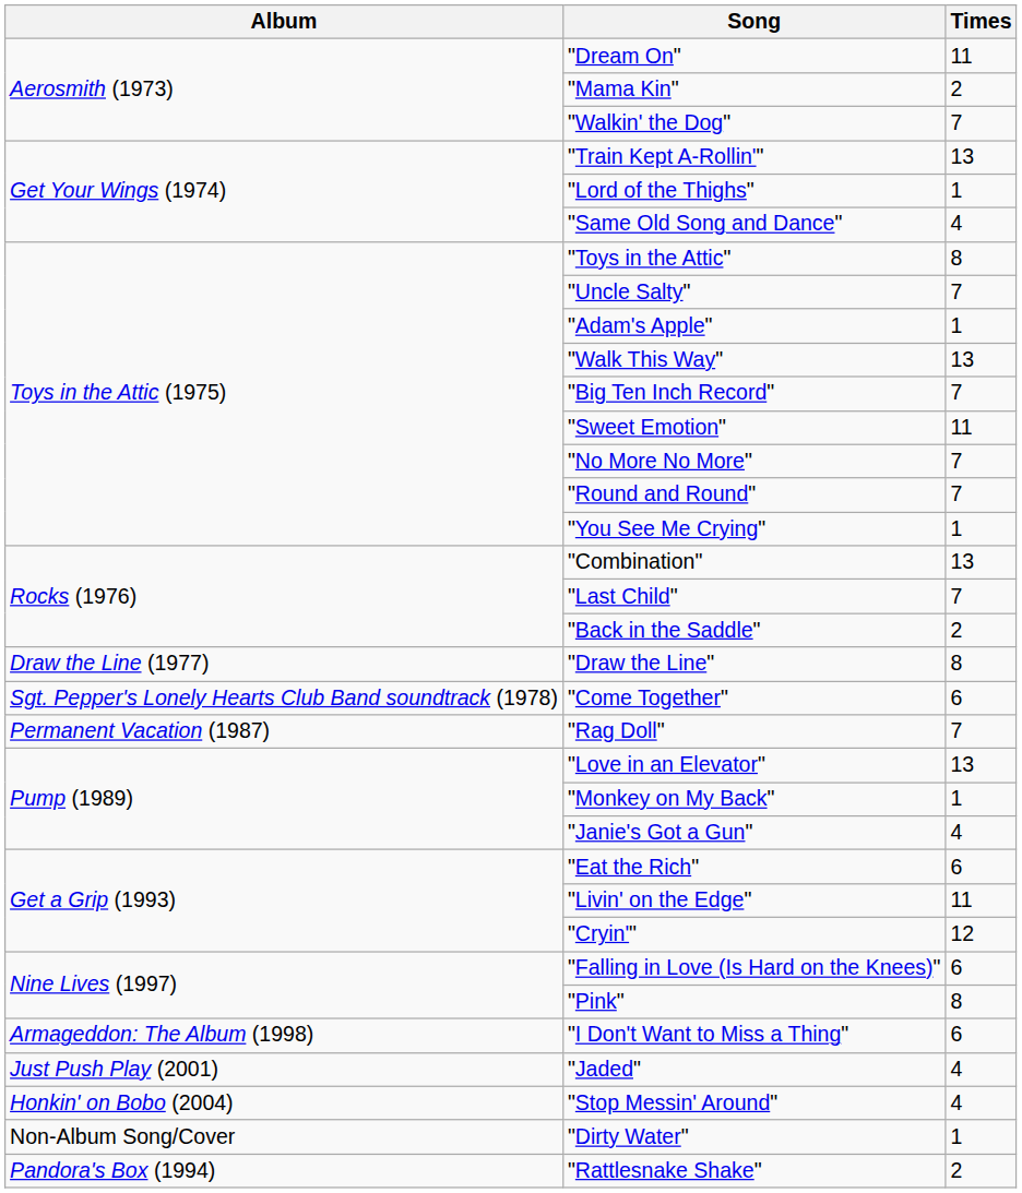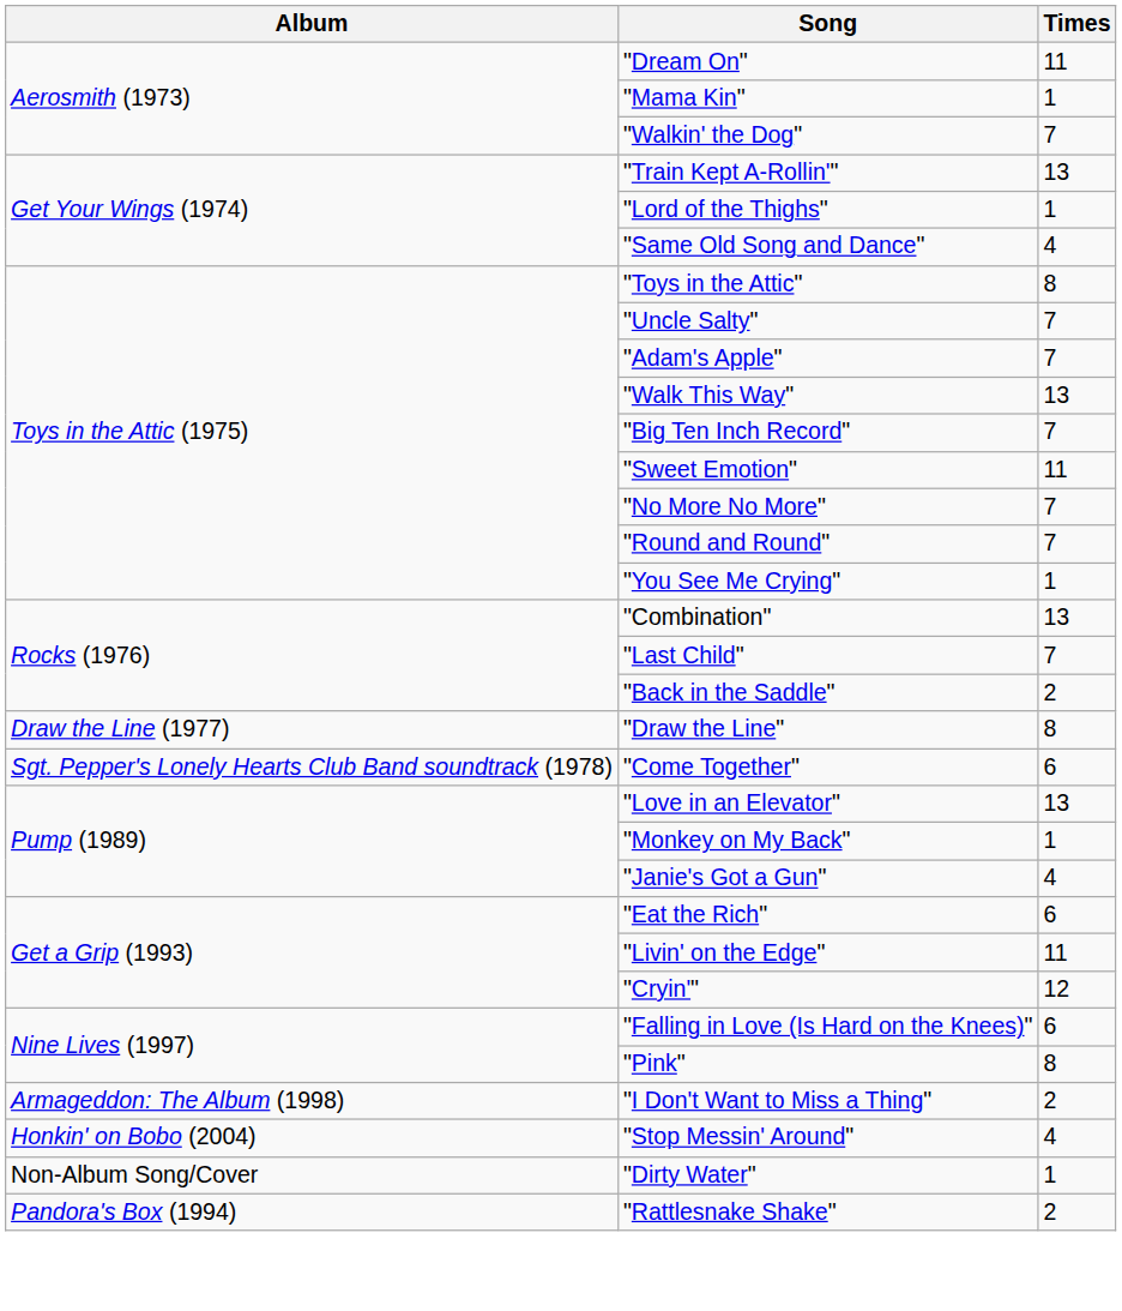"Mama Kin" | Times: 2 -> 1
"Adam's Apple" | Times: 1 -> 7
- row: Permanent Vacation (1987) | "Rag Doll" | 7
"I Don't Want to Miss a Thing" | Times: 6 -> 2
- row: Just Push Play (2001) | "Jaded" | 4
